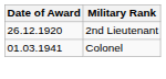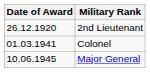+ row: 10.06.1945 | Major General
